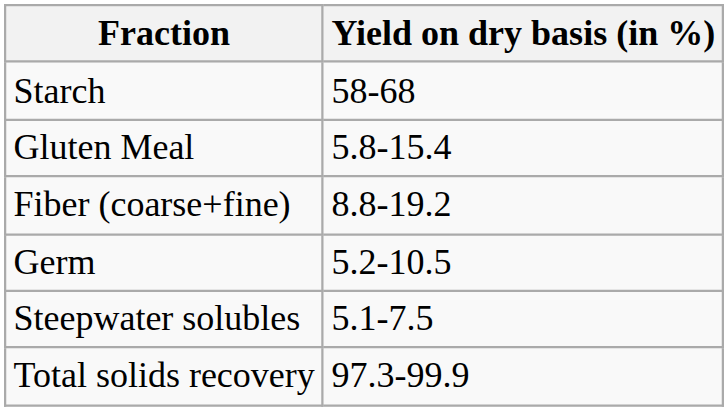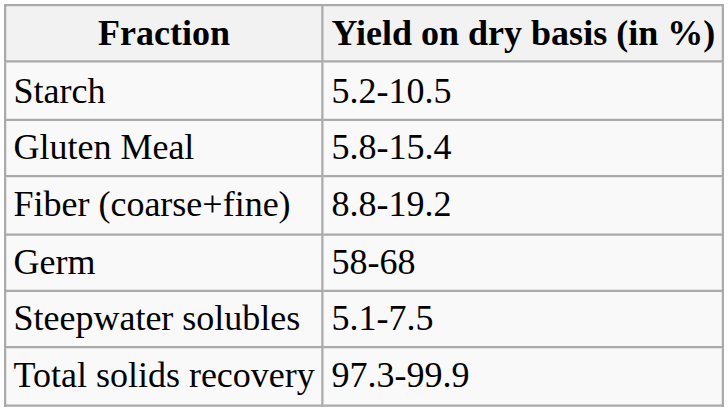Starch | Yield on dry basis (in %): 58-68 -> 5.2-10.5
Germ | Yield on dry basis (in %): 5.2-10.5 -> 58-68
